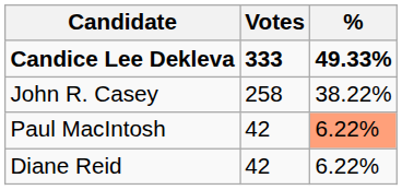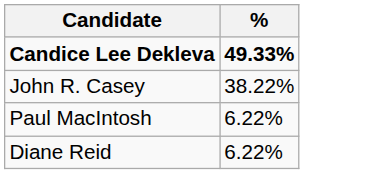- column: Votes | 333 | 258 | 42 | 42
Paul MacIntosh | %: lightsalmon background -> no background
